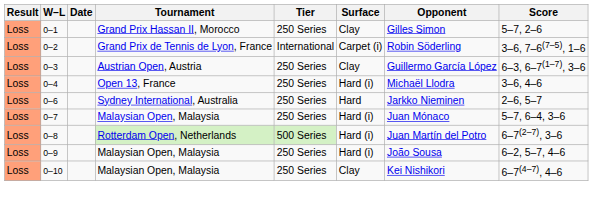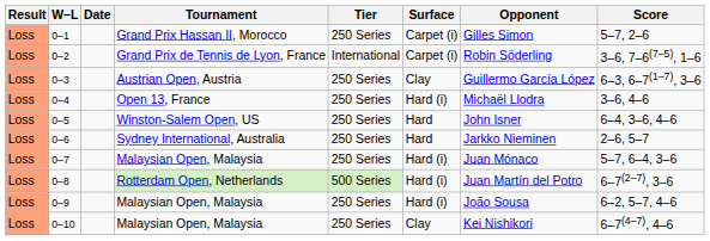0–1 | Surface: Clay -> Carpet (i)
+ row: Loss | 0–5 | Winston-Salem Open, US | 250 Series | Hard | John Isner | 6–4, 3–6, 4–6
